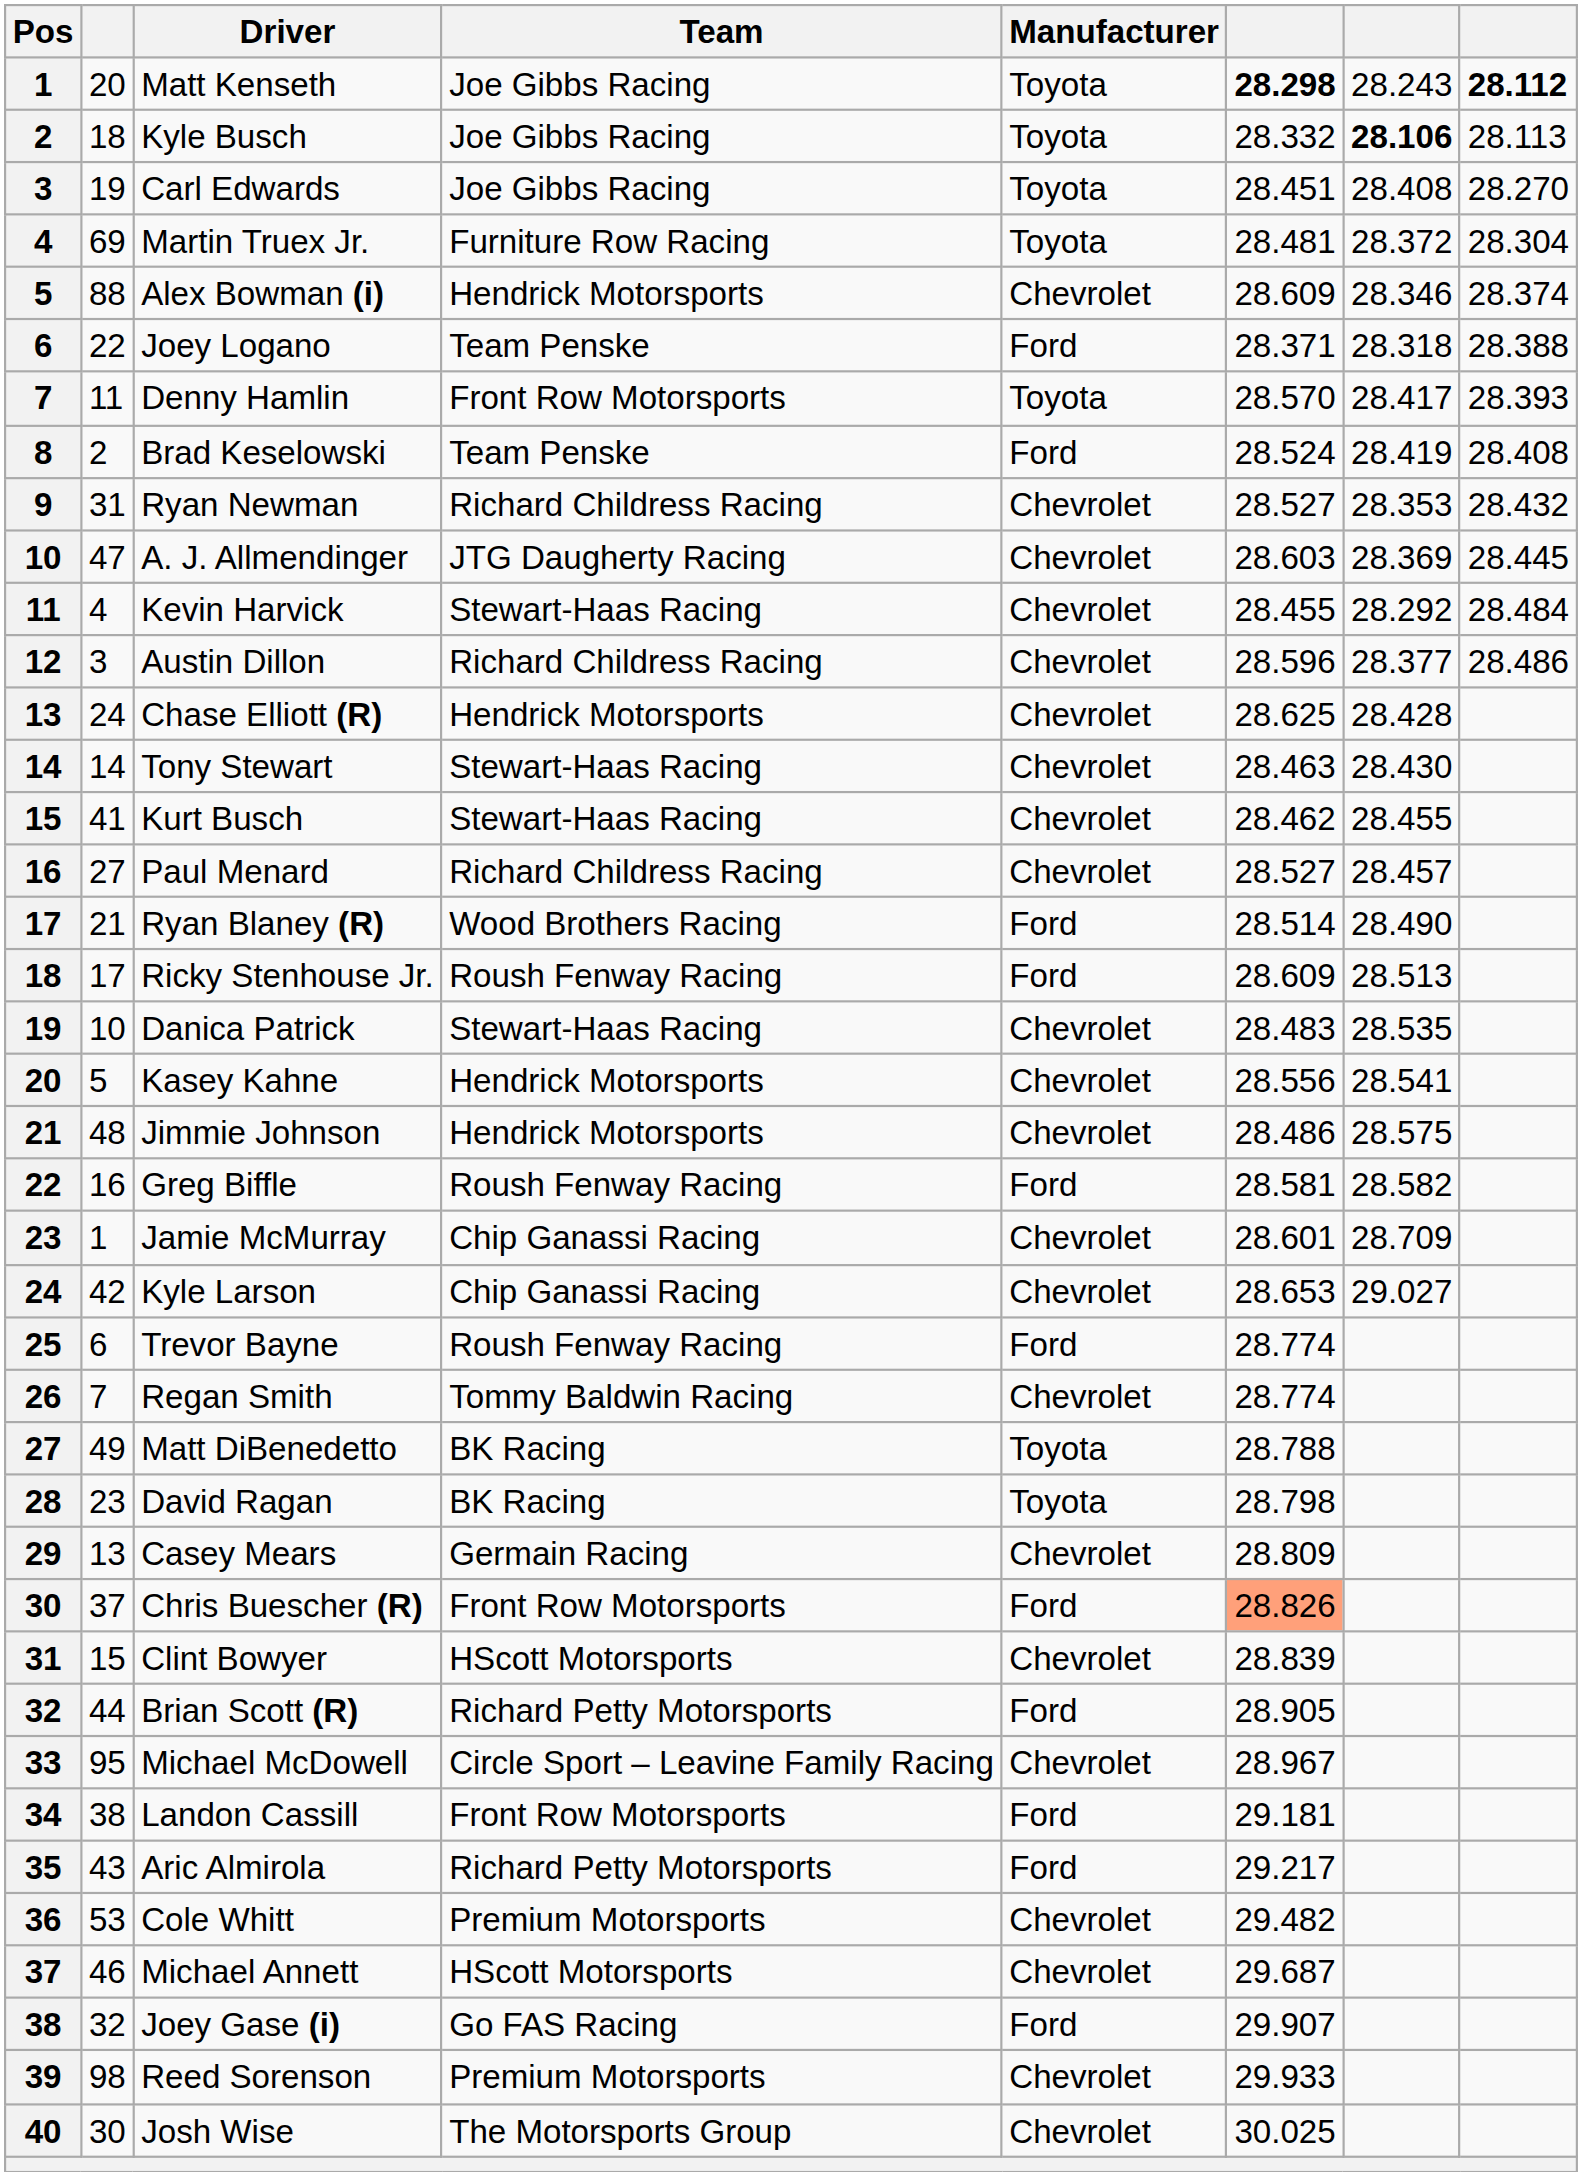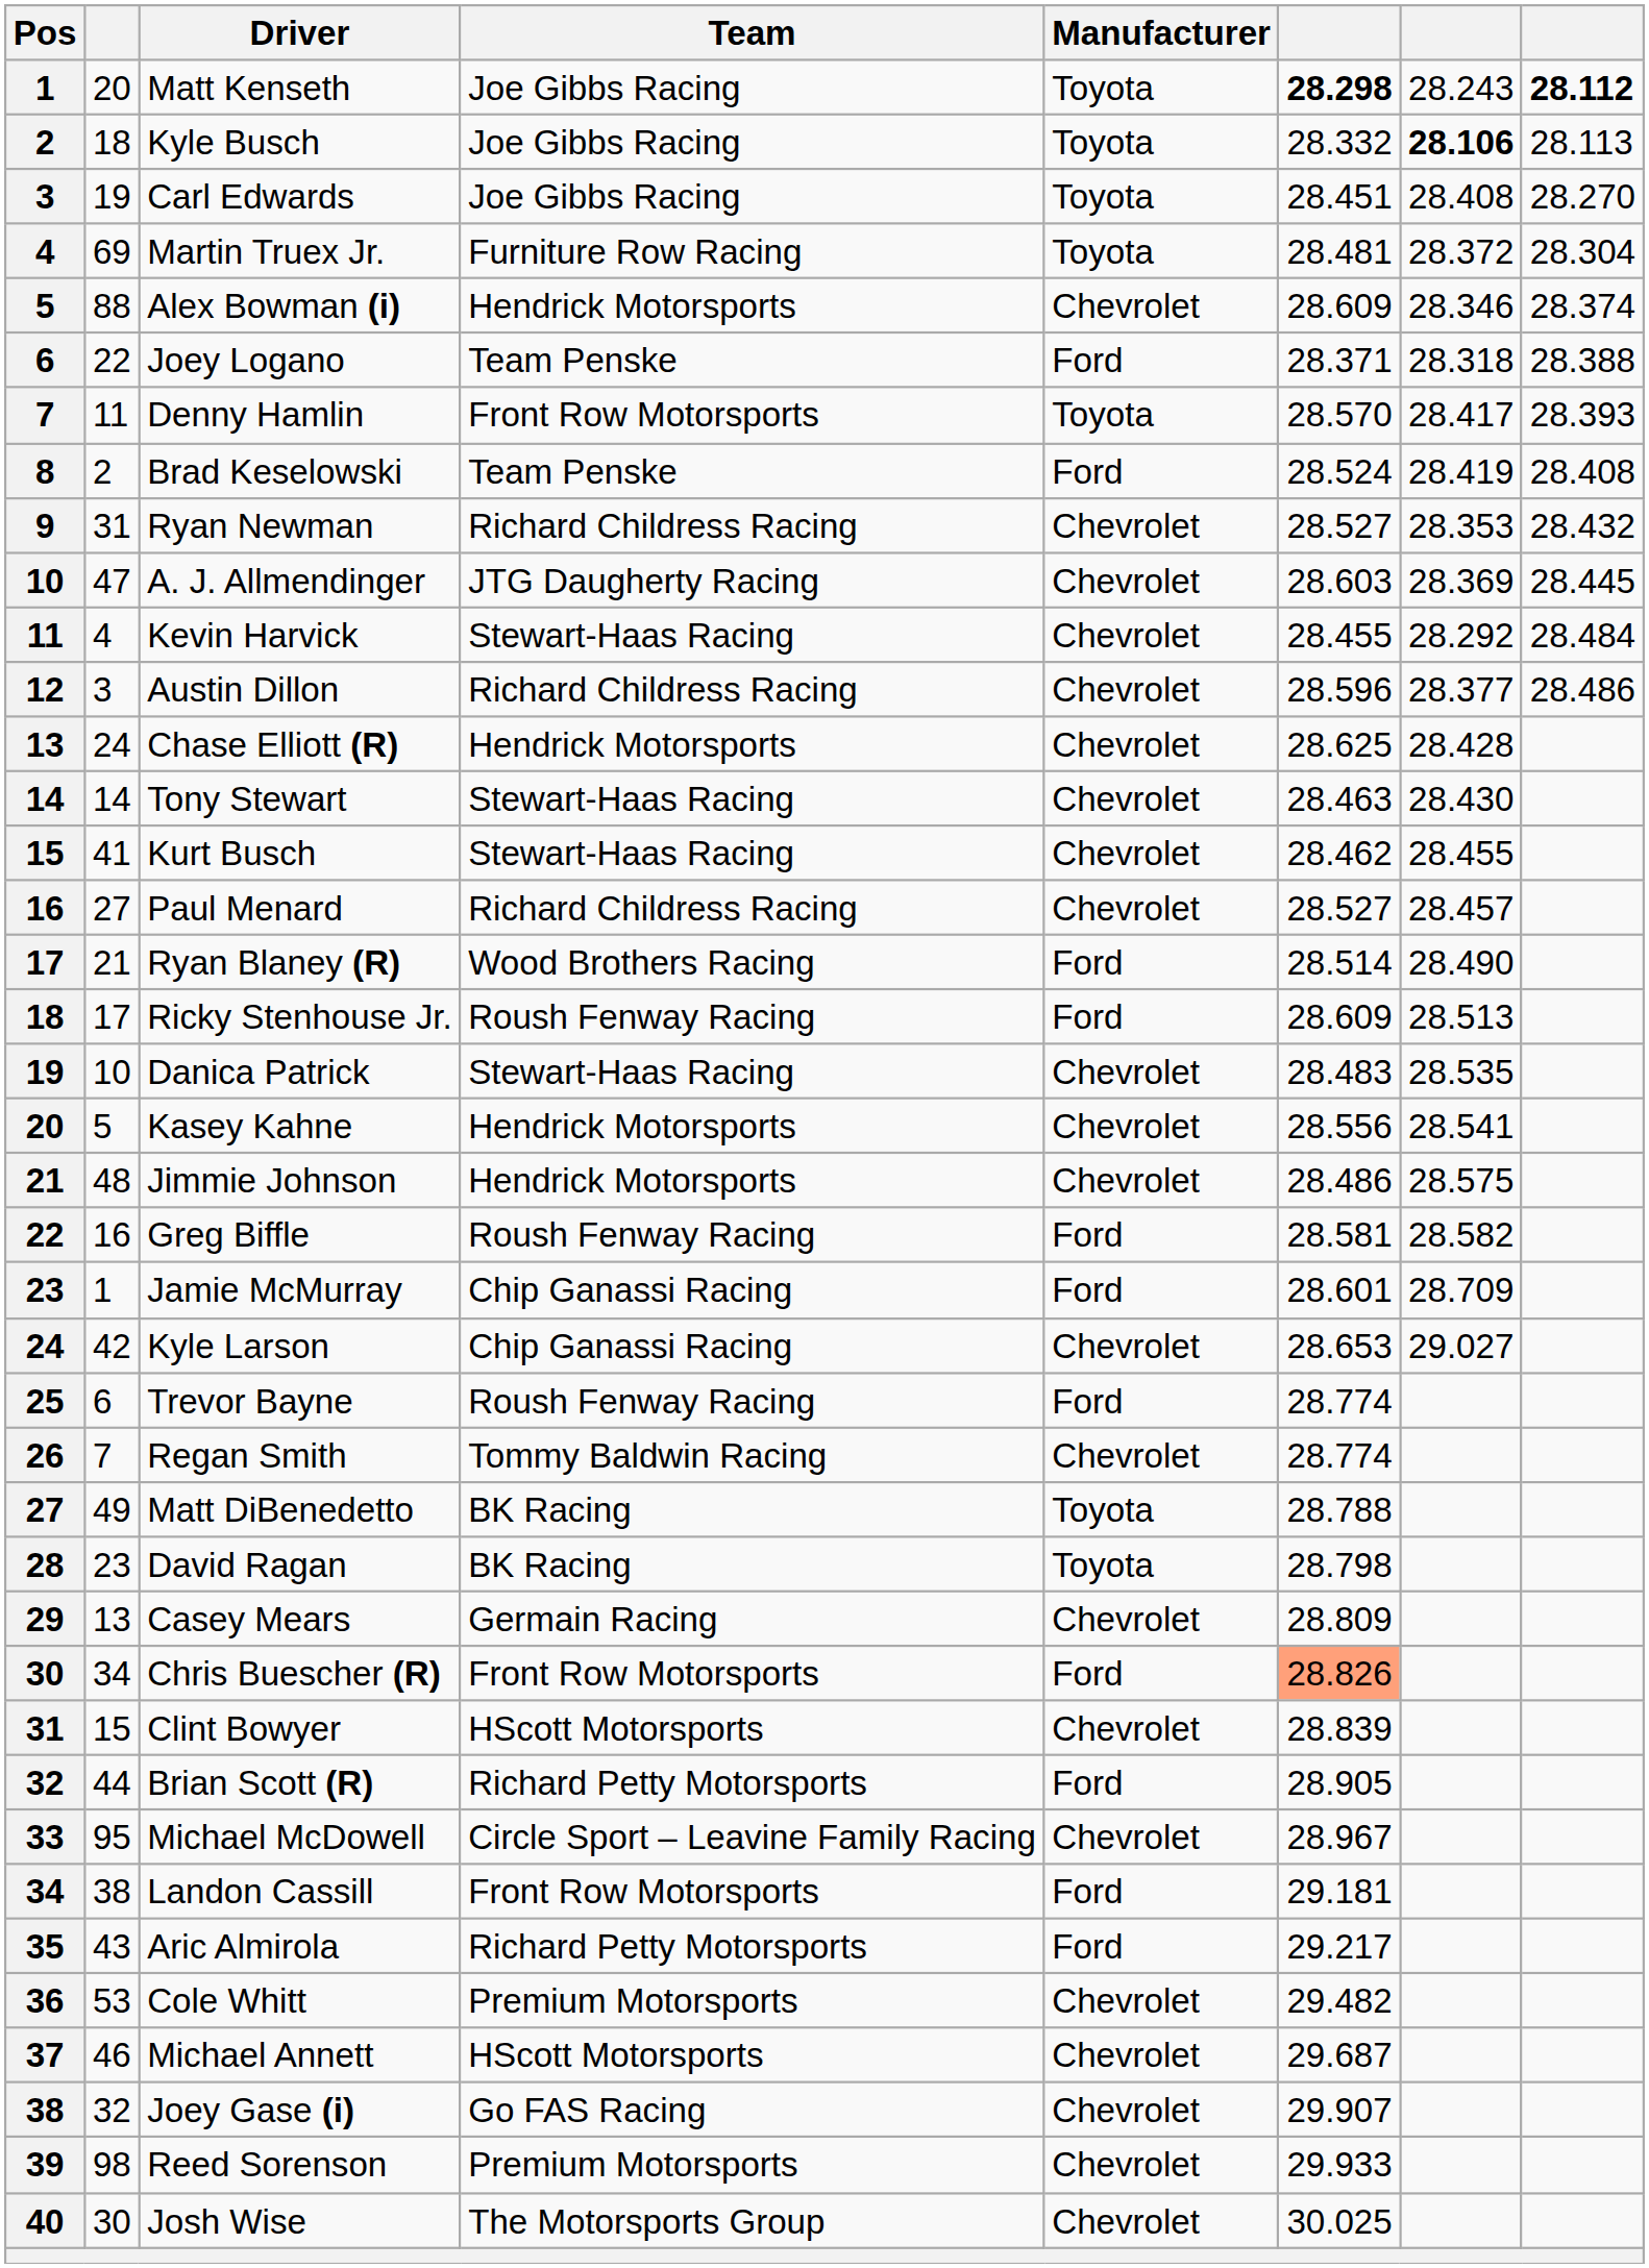Jamie McMurray | Manufacturer: Chevrolet -> Ford
Chris Buescher (R) | column 2: 37 -> 34
Joey Gase (i) | Manufacturer: Ford -> Chevrolet
